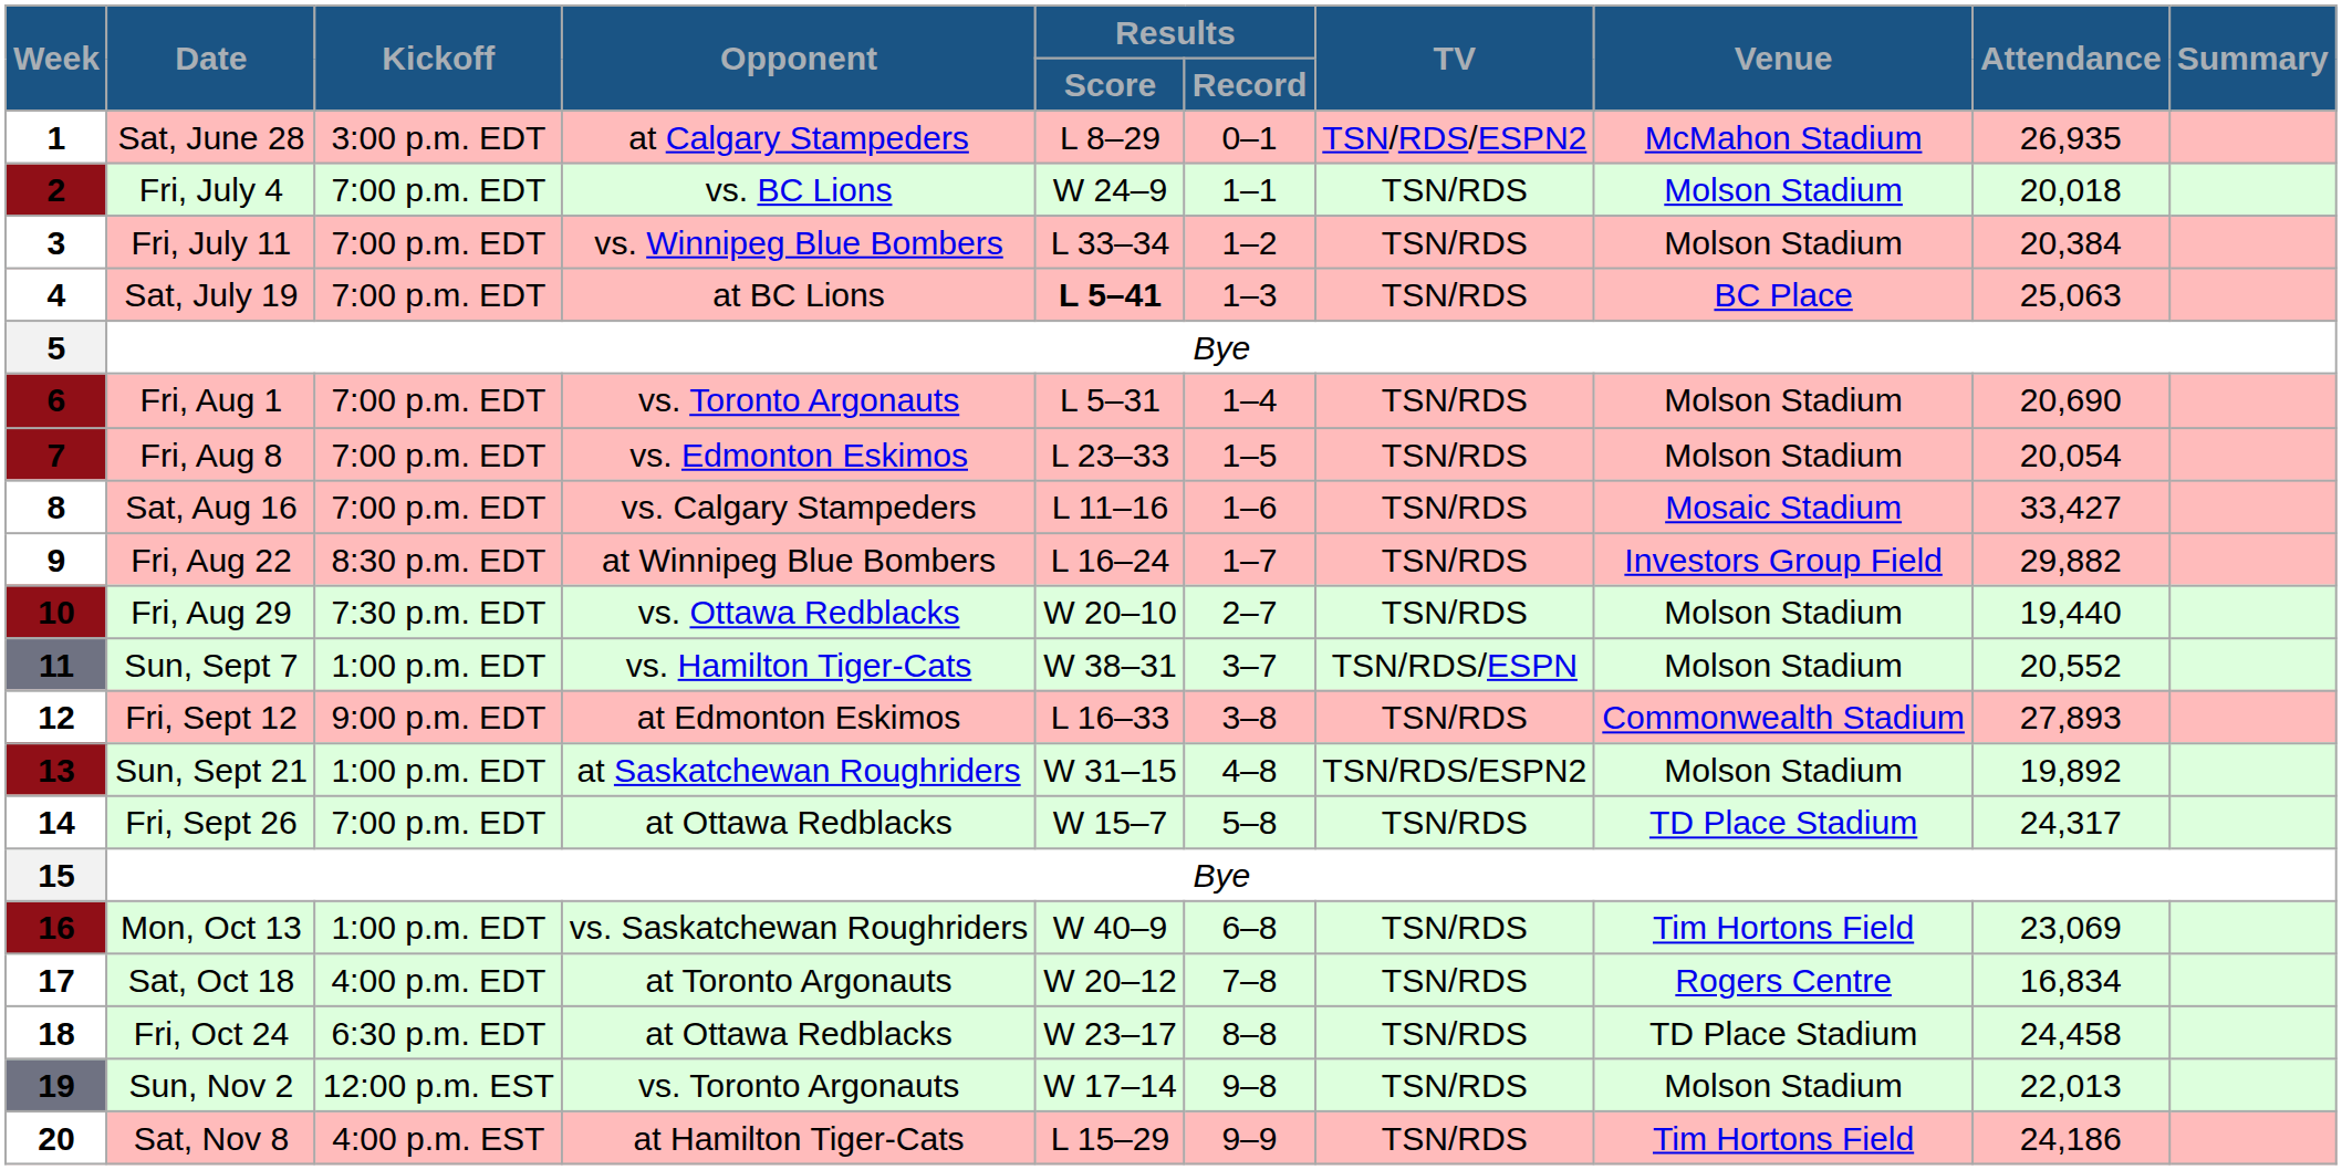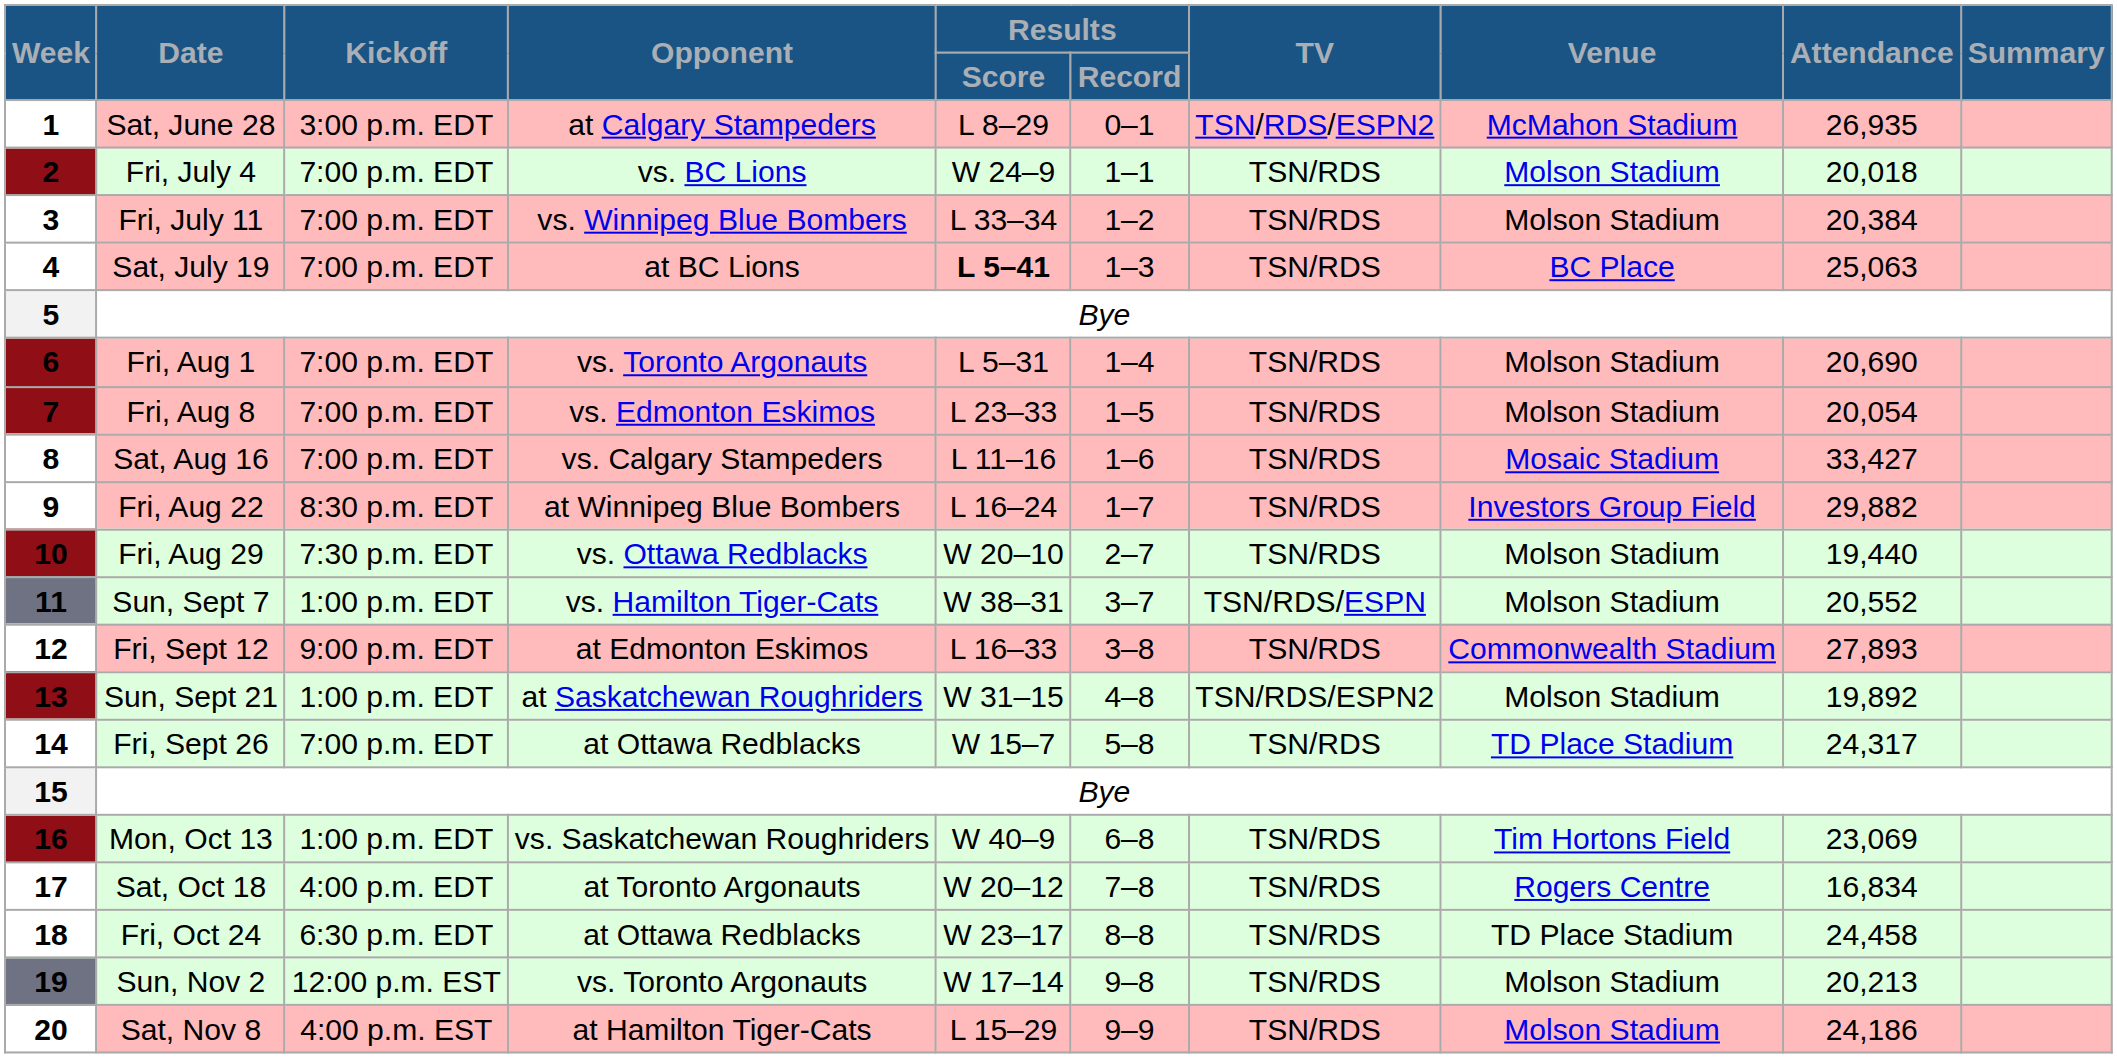Sun, Nov 2 | Attendance: 22,013 -> 20,213
Sat, Nov 8 | Venue: Tim Hortons Field -> Molson Stadium
